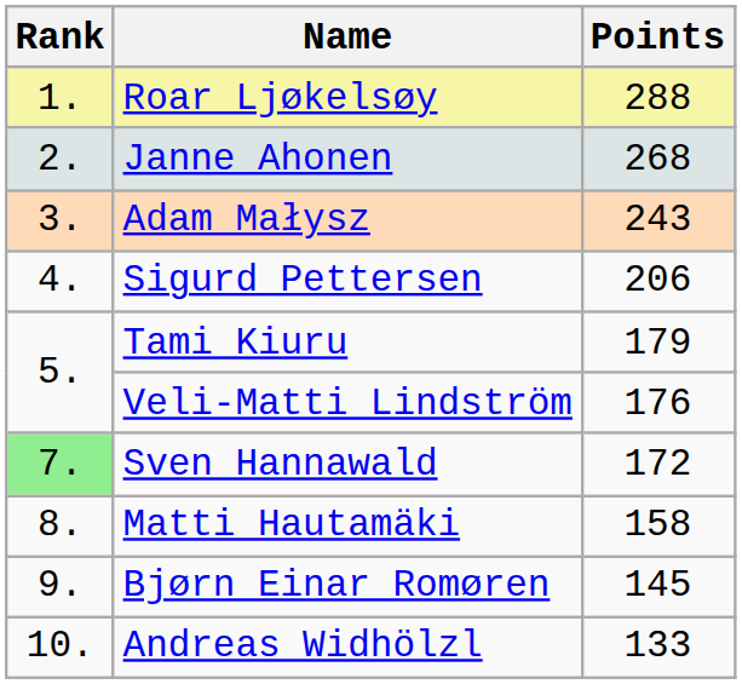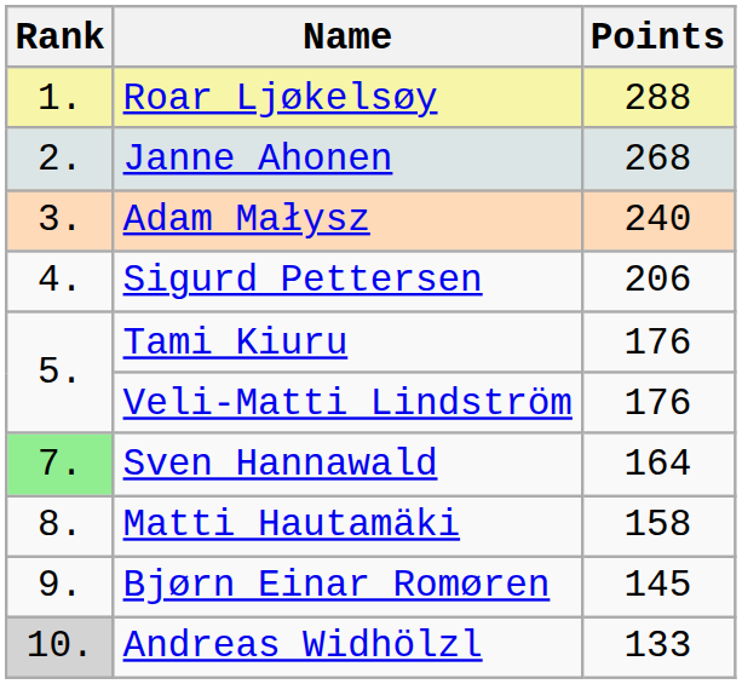Adam Małysz | Points: 243 -> 240
Tami Kiuru | Points: 179 -> 176
Sven Hannawald | Points: 172 -> 164
Andreas Widhölzl | Rank: no background -> lightgrey background
